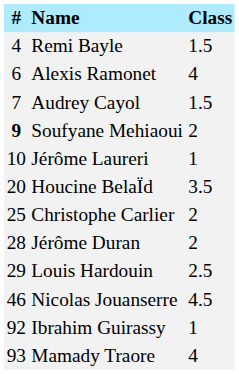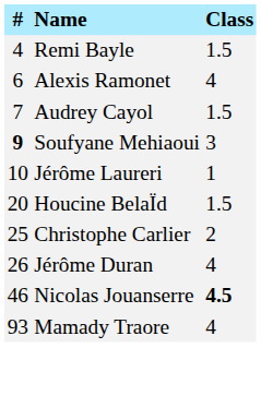Soufyane Mehiaoui | Class: 2 -> 3
Houcine BelaÏd | Class: 3.5 -> 1.5
Jérôme Duran | #: 28 -> 26
Jérôme Duran | Class: 2 -> 4
- row: 29 | Louis Hardouin | 2.5
Nicolas Jouanserre | Class: normal -> bold
- row: 92 | Ibrahim Guirassy | 1
